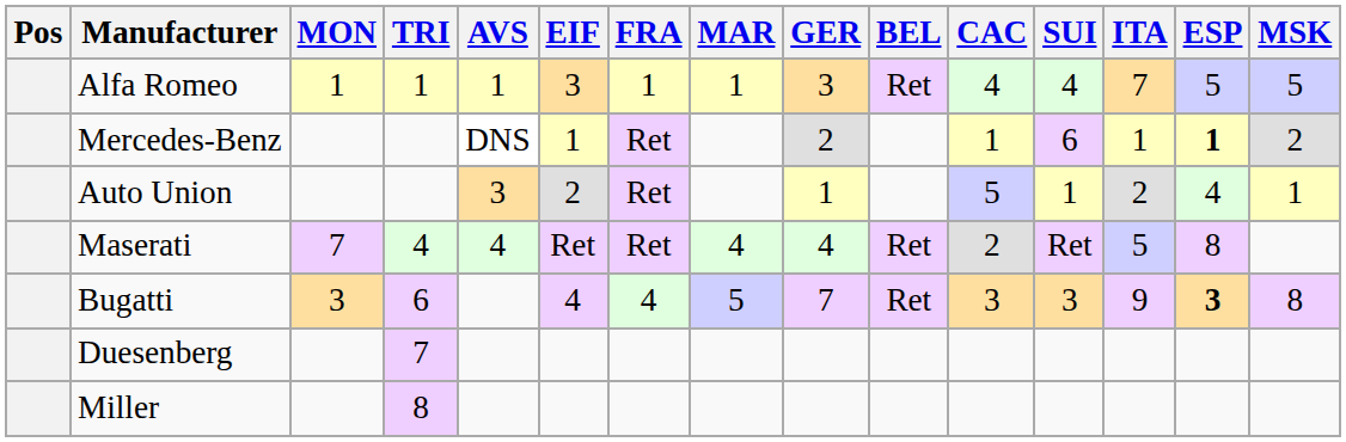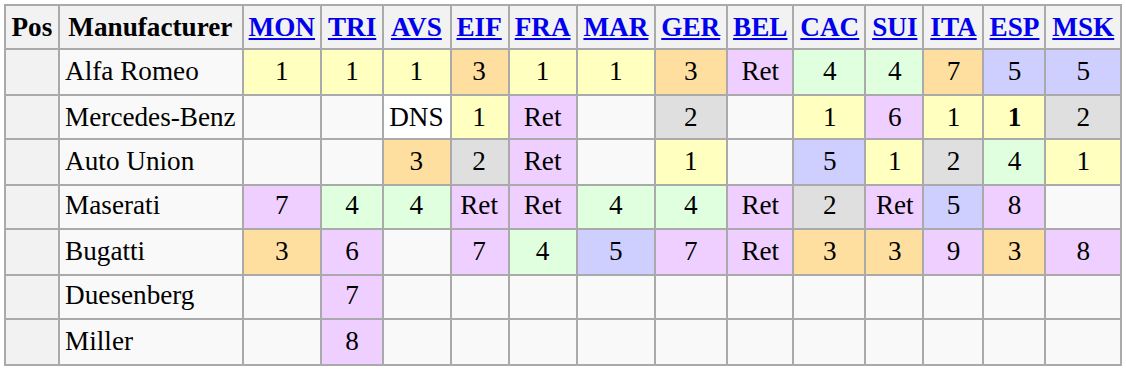Bugatti | EIF: 4 -> 7
Bugatti | ESP: bold -> normal
